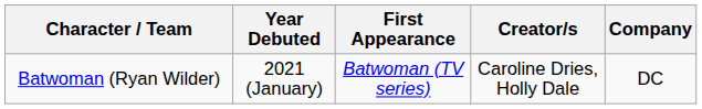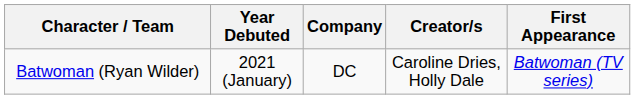columns swapped: Company <-> First Appearance
